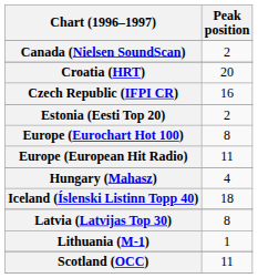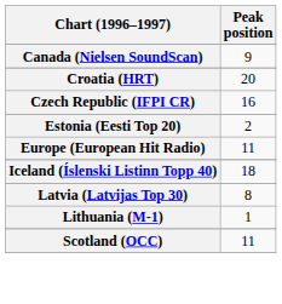Canada (Nielsen SoundScan) | Peak position: 2 -> 9
- row: Europe (Eurochart Hot 100) | 8
- row: Hungary (Mahasz) | 4
